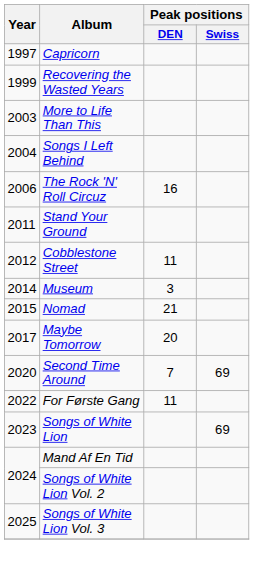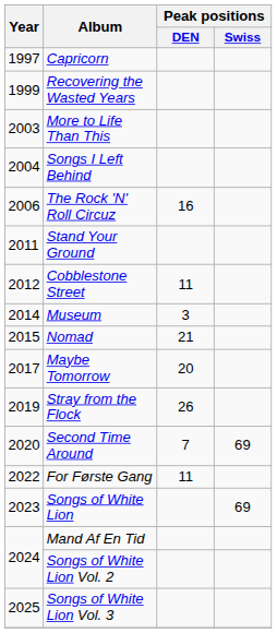+ row: 2019 | Stray from the Flock | 26
